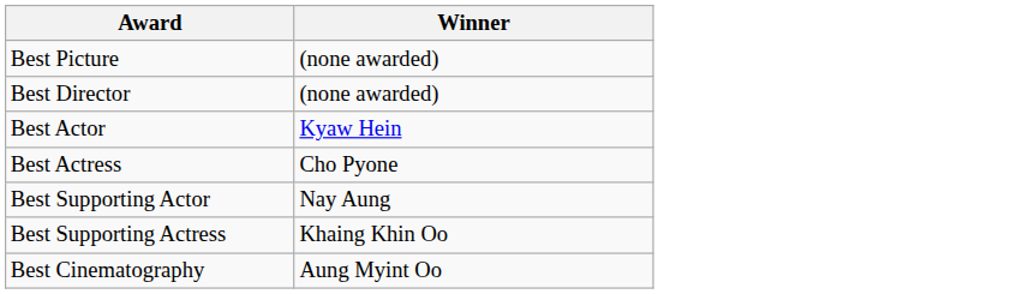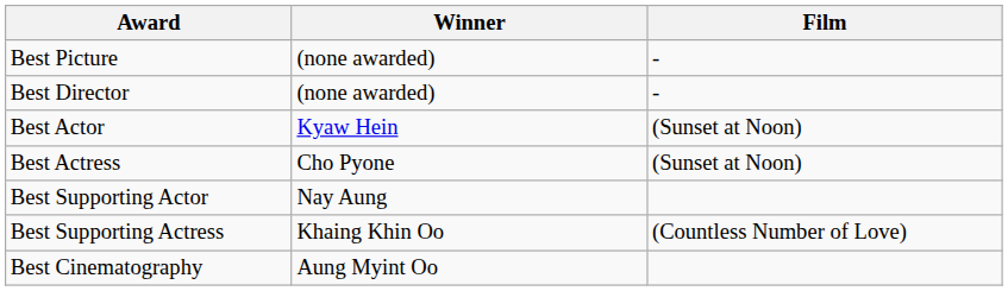+ column: Film | - | - | (Sunset at Noon) | (Sunset at Noon) | (Countless Number of Love)
